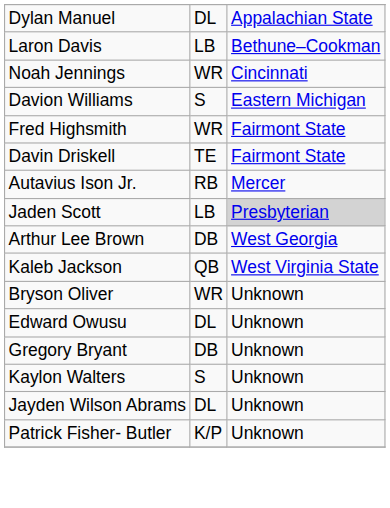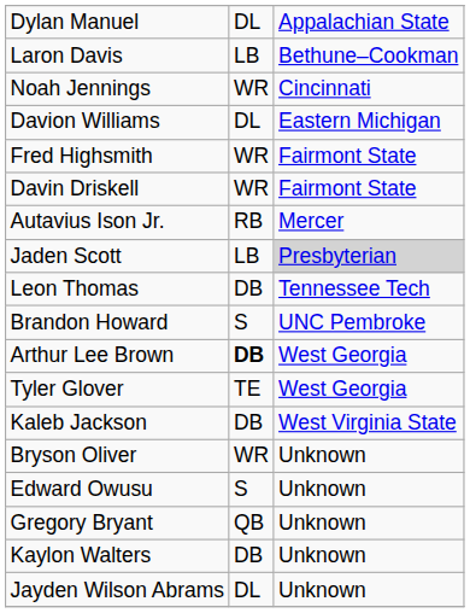Davion Williams | column 2: S -> DL
Davin Driskell | column 2: TE -> WR
+ row: Leon Thomas | DB | Tennessee Tech
+ row: Brandon Howard | S | UNC Pembroke
Arthur Lee Brown | column 2: normal -> bold
+ row: Tyler Glover | TE | West Georgia
Kaleb Jackson | column 2: QB -> DB
Edward Owusu | column 2: DL -> S
Gregory Bryant | column 2: DB -> QB
Kaylon Walters | column 2: S -> DB
- row: Patrick Fisher- Butler | K/P | Unknown
